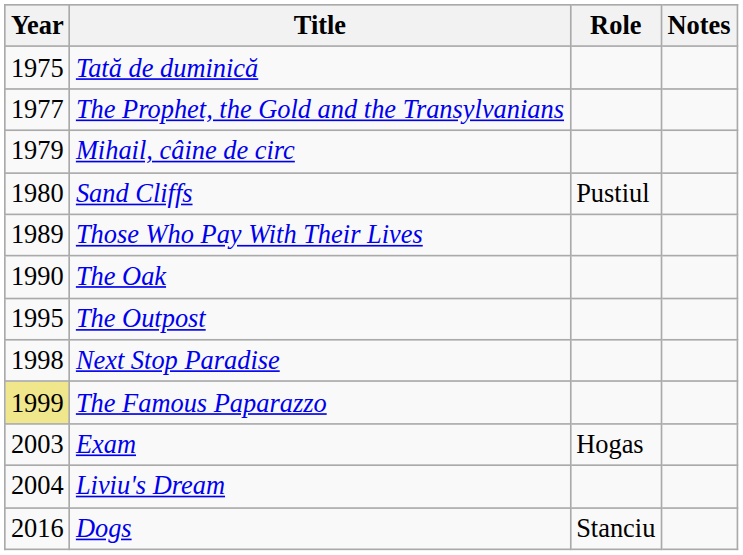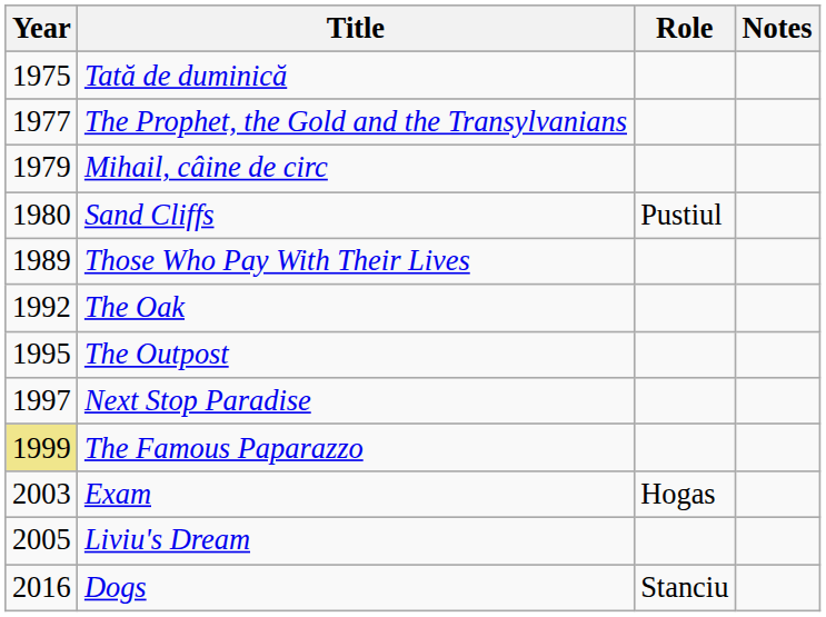The Oak | Year: 1990 -> 1992
Next Stop Paradise | Year: 1998 -> 1997
Liviu's Dream | Year: 2004 -> 2005
